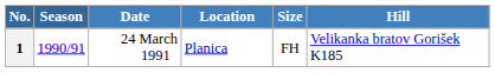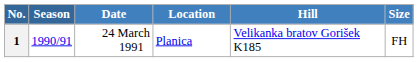columns swapped: Hill <-> Size
